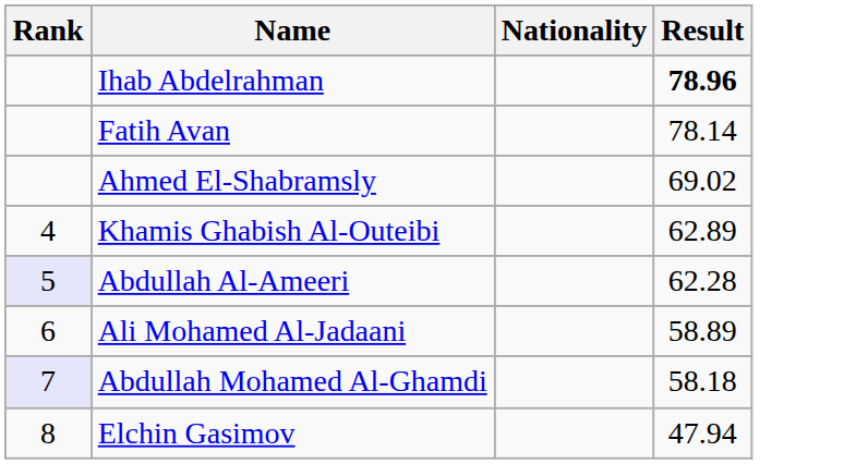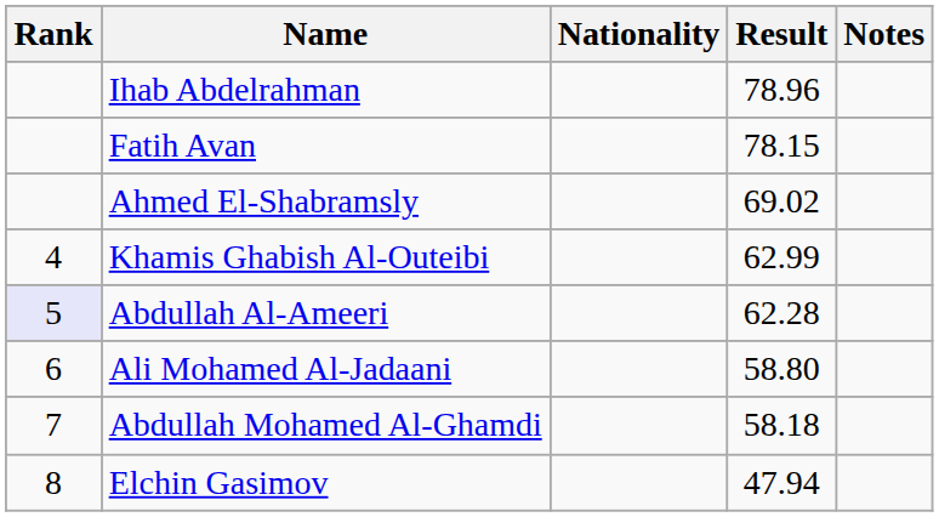+ column: Notes
Ihab Abdelrahman | Result: bold -> normal
Fatih Avan | Result: 78.14 -> 78.15
Khamis Ghabish Al-Outeibi | Result: 62.89 -> 62.99
Ali Mohamed Al-Jadaani | Result: 58.89 -> 58.80
Abdullah Mohamed Al-Ghamdi | Rank: lavender background -> no background
